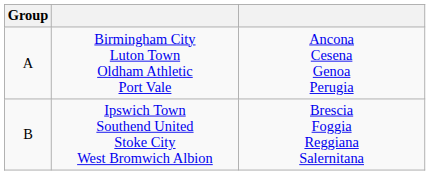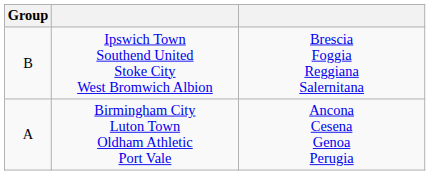rows swapped: Birmingham City Luton Town Oldham Athletic Port Vale <-> Ipswich Town Southend United Stoke City West Bromwich Albion
